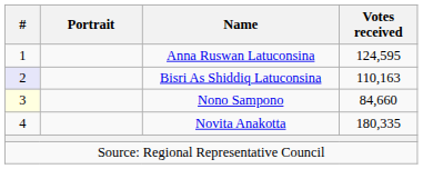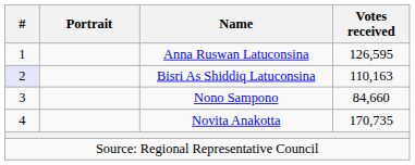Anna Ruswan Latuconsina | Votes received: 124,595 -> 126,595
Nono Sampono | #: lightyellow background -> no background
Novita Anakotta | Votes received: 180,335 -> 170,735
